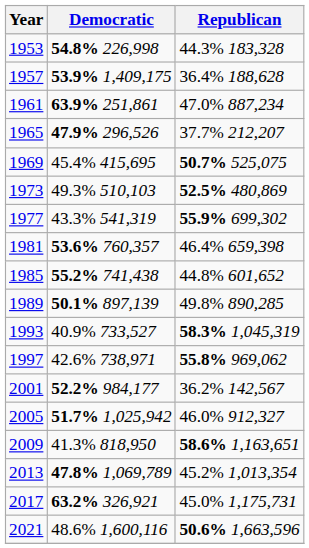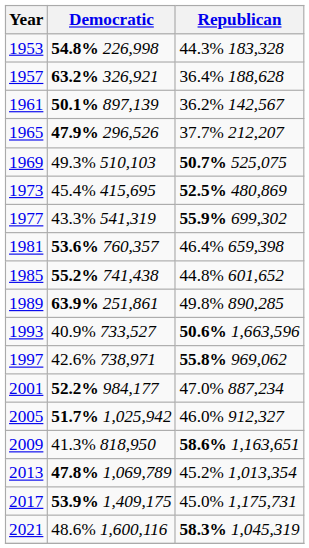1957 | Democratic: 53.9% 1,409,175 -> 63.2% 326,921
1961 | Democratic: 63.9% 251,861 -> 50.1% 897,139
1961 | Republican: 47.0% 887,234 -> 36.2% 142,567
1969 | Democratic: 45.4% 415,695 -> 49.3% 510,103
1973 | Democratic: 49.3% 510,103 -> 45.4% 415,695
1989 | Democratic: 50.1% 897,139 -> 63.9% 251,861
1993 | Republican: 58.3% 1,045,319 -> 50.6% 1,663,596
2001 | Republican: 36.2% 142,567 -> 47.0% 887,234
2017 | Democratic: 63.2% 326,921 -> 53.9% 1,409,175
2021 | Republican: 50.6% 1,663,596 -> 58.3% 1,045,319
